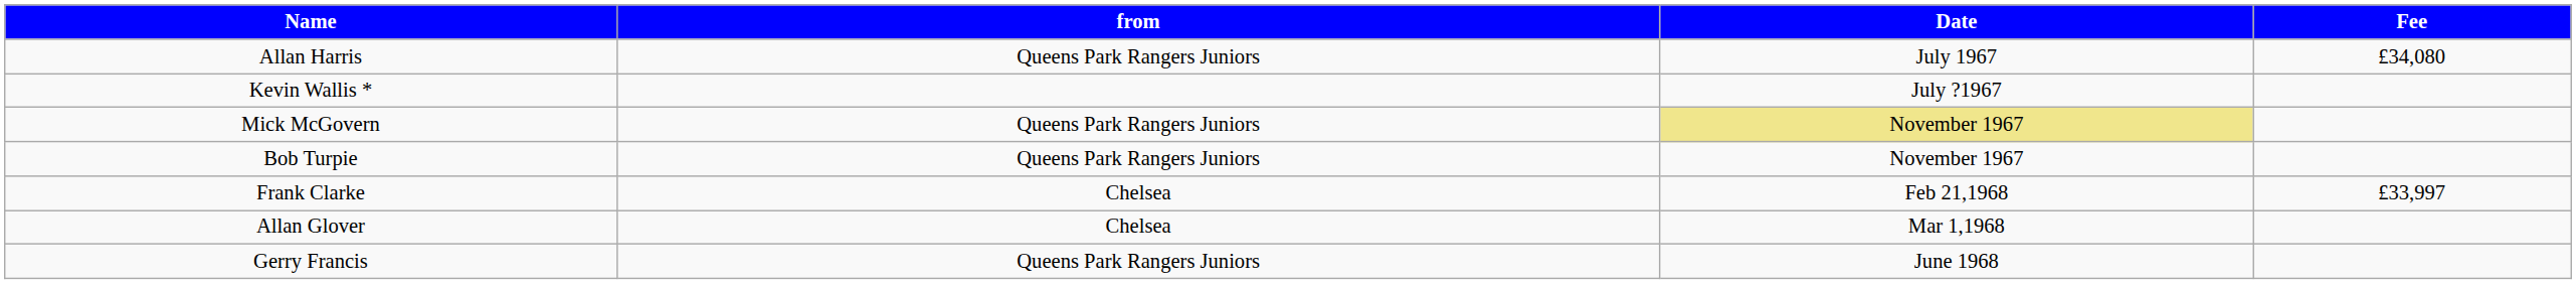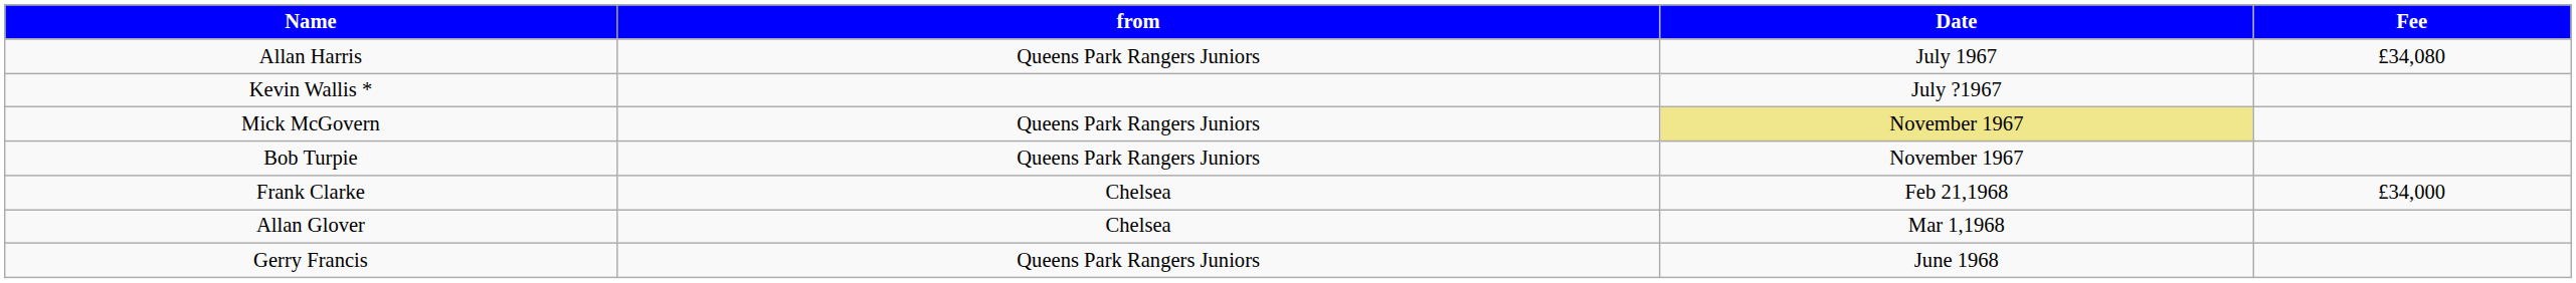Frank Clarke | Fee: £33,997 -> £34,000
